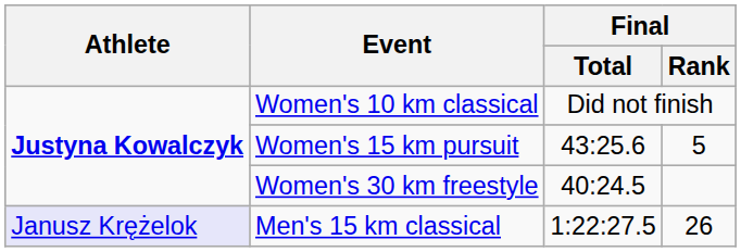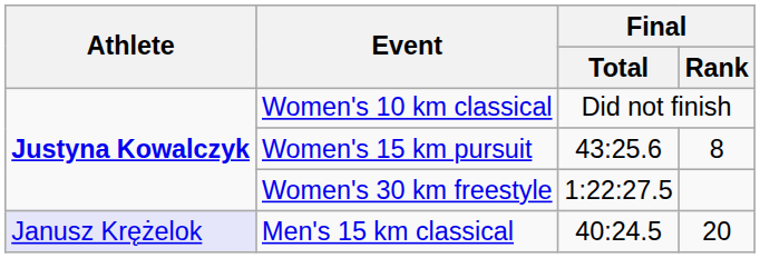Women's 15 km pursuit | Final / Rank: 5 -> 8
Women's 30 km freestyle | Final / Total: 40:24.5 -> 1:22:27.5
Men's 15 km classical | Final / Total: 1:22:27.5 -> 40:24.5
Men's 15 km classical | Final / Rank: 26 -> 20
